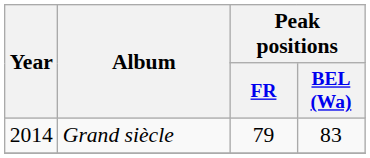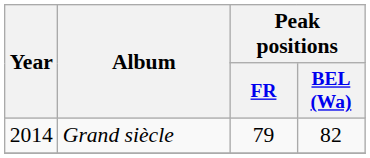Grand siècle | Peak positions / BEL (Wa): 83 -> 82
